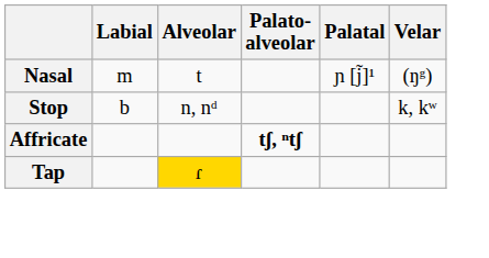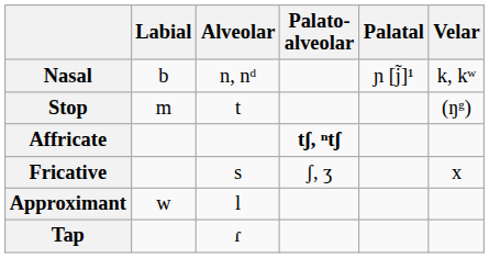Nasal | Labial: m -> b
Nasal | Alveolar: t -> n, nᵈ
Nasal | Velar: (ŋᵍ) -> k, kʷ
Stop | Labial: b -> m
Stop | Alveolar: n, nᵈ -> t
Stop | Velar: k, kʷ -> (ŋᵍ)
+ row: Fricative | s | ʃ, ʒ | x
+ row: Approximant | w | l
Tap | Alveolar: gold background -> no background
